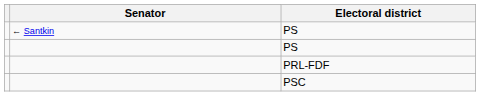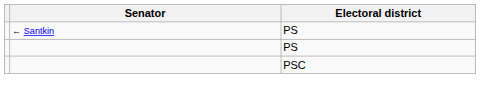- row: PRL-FDF
